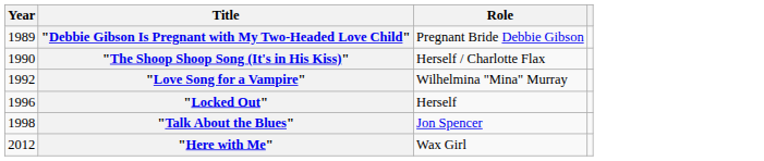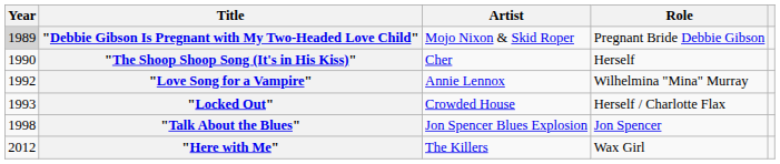+ column: Artist | Mojo Nixon & Skid Roper | Cher | Annie Lennox | Crowded House | Jon Spencer Blues Explosion | The Killers
"Debbie Gibson Is Pregnant with My Two-Headed Love Child" | Year: no background -> lightgrey background
"The Shoop Shoop Song (It's in His Kiss)" | Role: Herself / Charlotte Flax -> Herself
"Locked Out" | Year: 1996 -> 1993
"Locked Out" | Role: Herself -> Herself / Charlotte Flax
